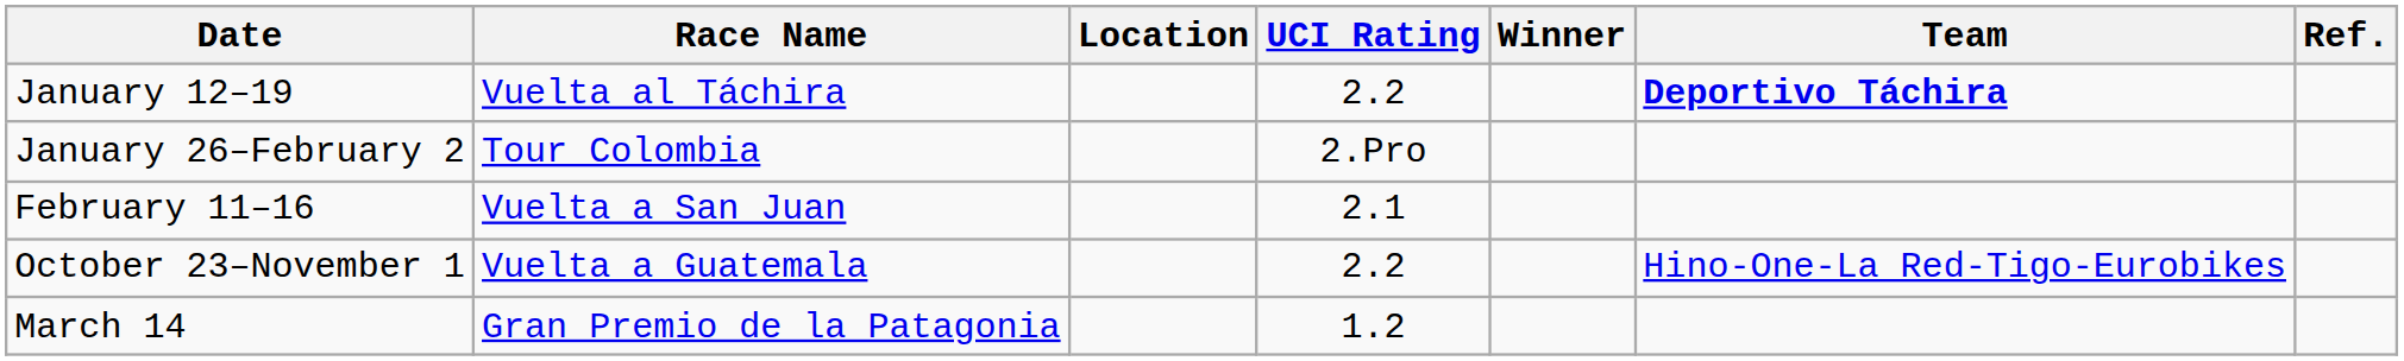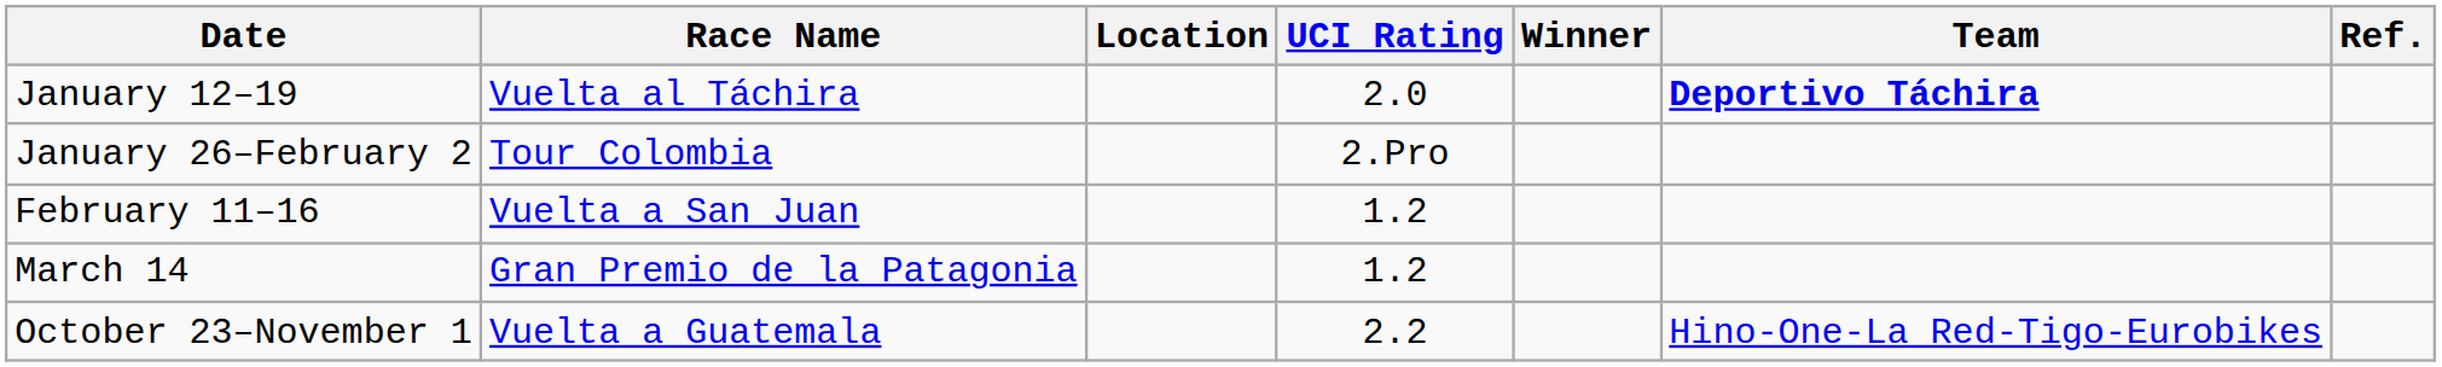January 12–19 | UCI Rating: 2.2 -> 2.0
February 11–16 | UCI Rating: 2.1 -> 1.2
rows swapped: March 14 <-> October 23–November 1
